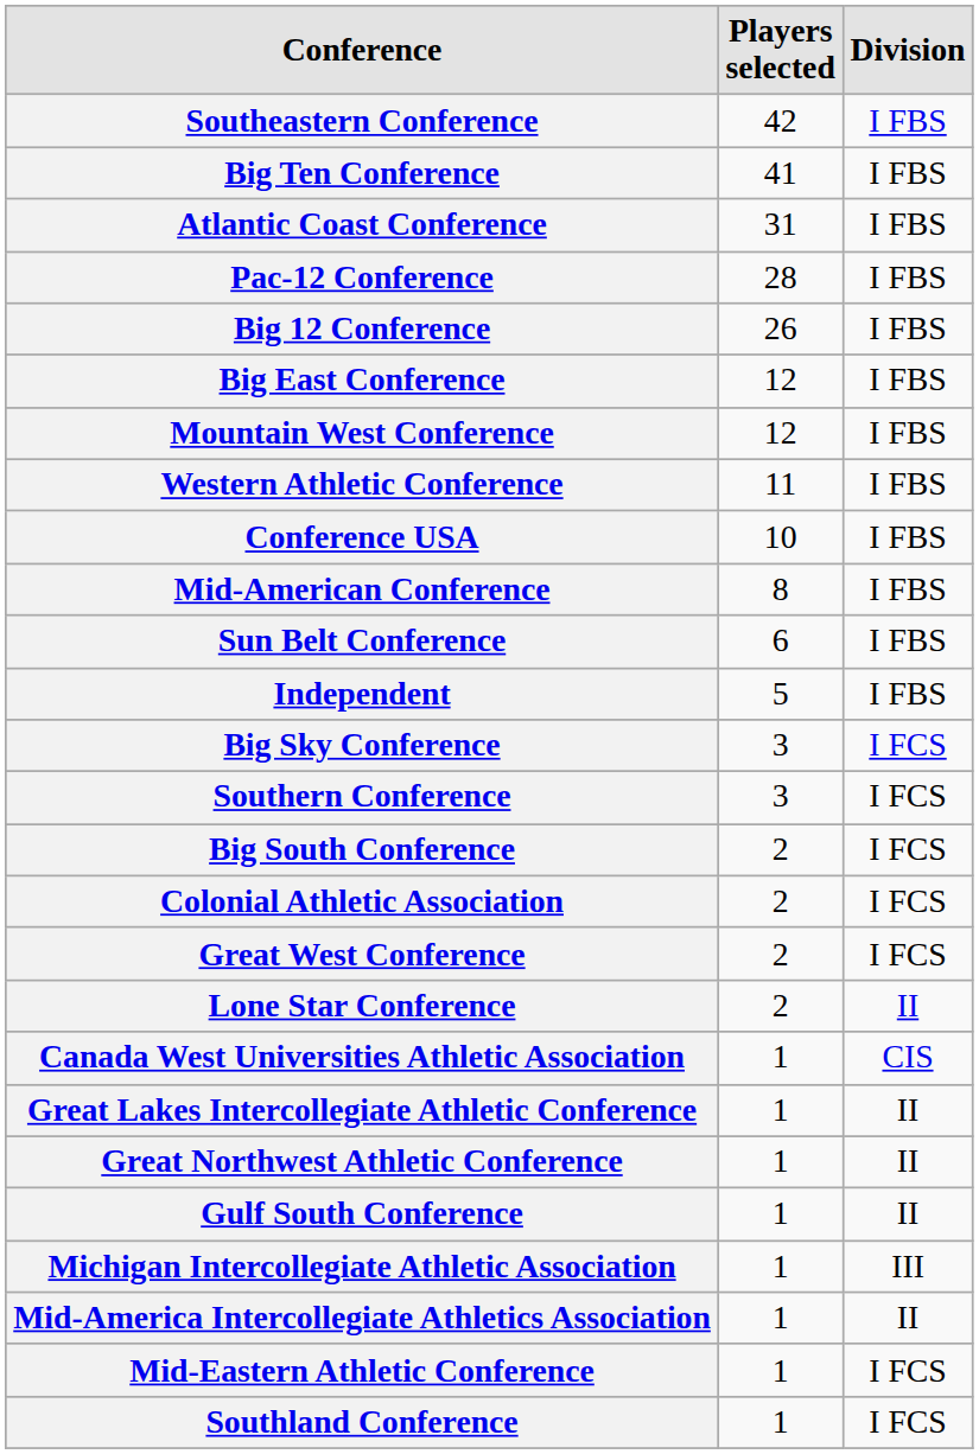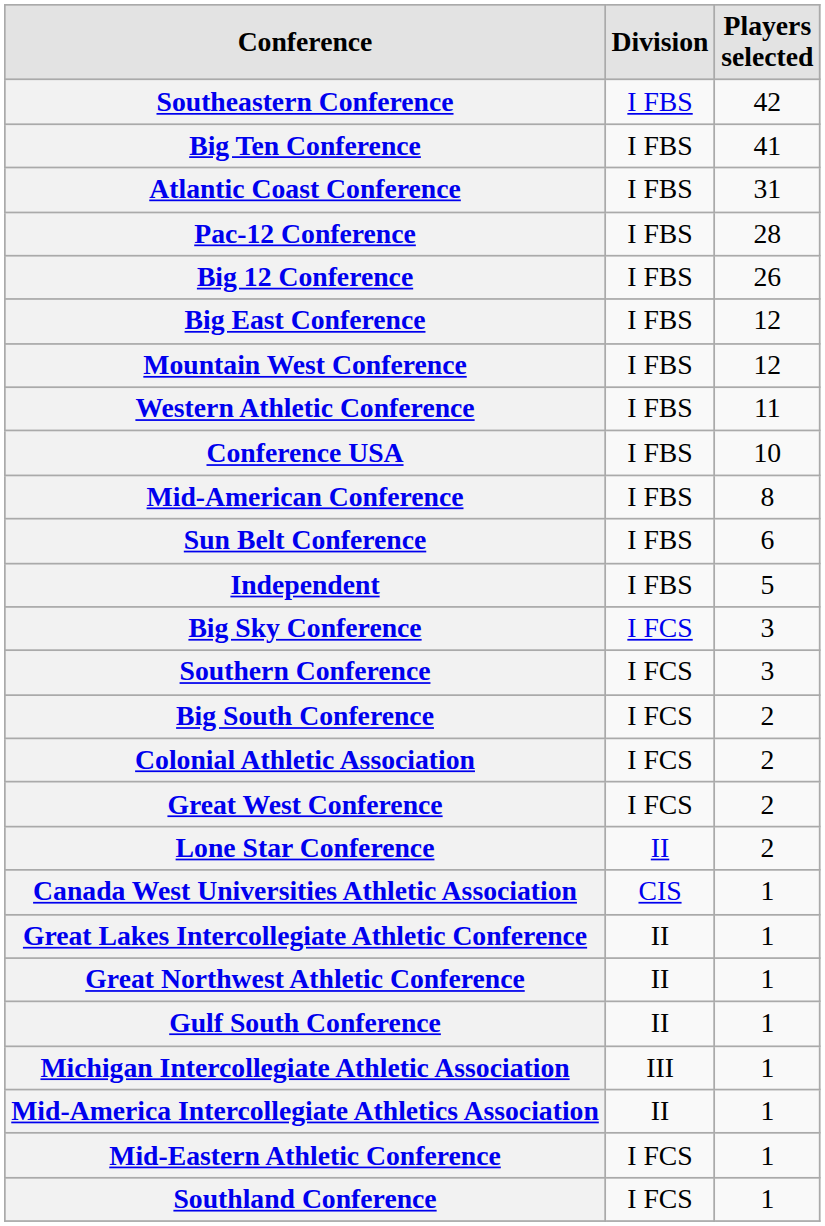columns swapped: Players selected <-> Division
